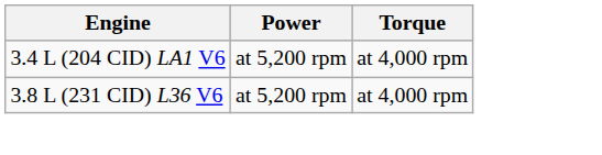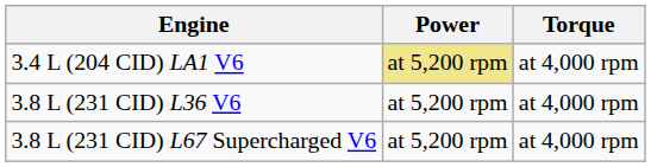3.4 L (204 CID) LA1 V6 | Power: no background -> khaki background
+ row: 3.8 L (231 CID) L67 Supercharged V6 | at 5,200 rpm | at 4,000 rpm
